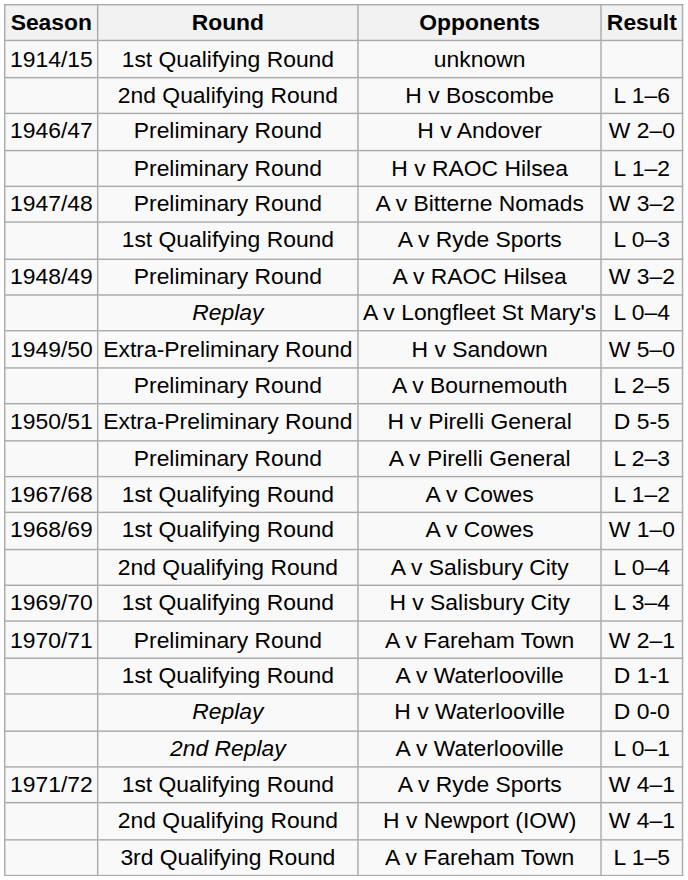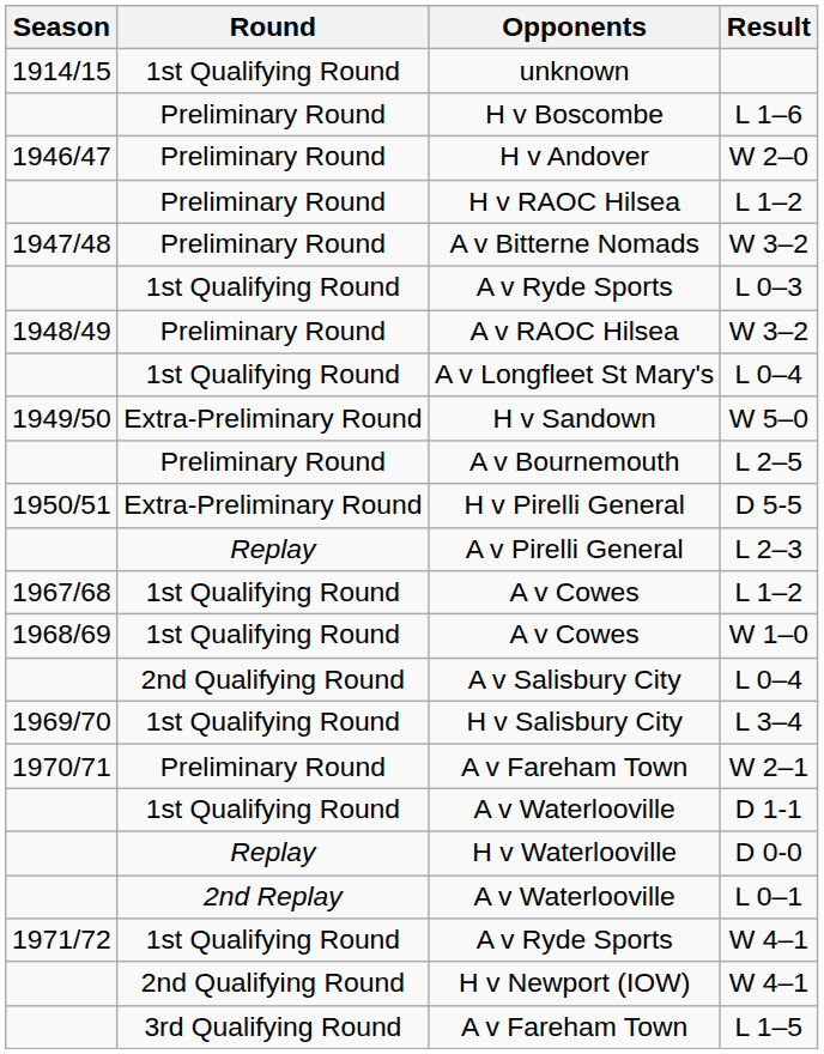H v Boscombe | Round: 2nd Qualifying Round -> Preliminary Round
A v Longfleet St Mary's | Round: Replay -> 1st Qualifying Round
A v Pirelli General | Round: Preliminary Round -> Replay
